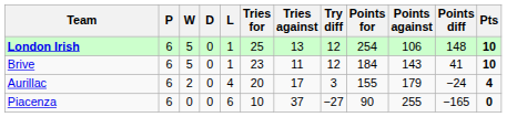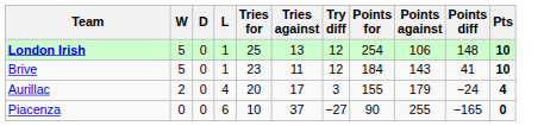- column: P | 6 | 6 | 6 | 6
